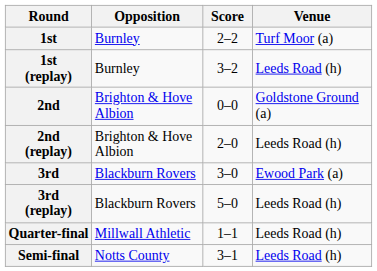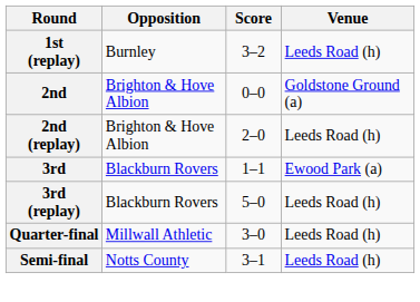- row: 1st | Burnley | 2–2 | Turf Moor (a)
3rd | Score: 3–0 -> 1–1
Quarter-final | Score: 1–1 -> 3–0
